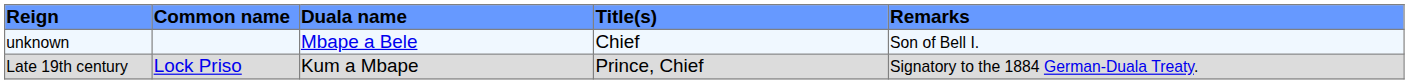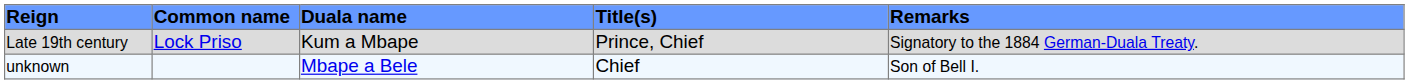rows swapped: unknown <-> Late 19th century
